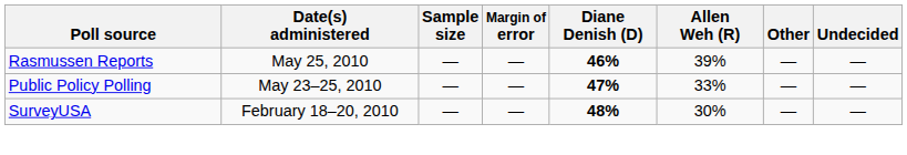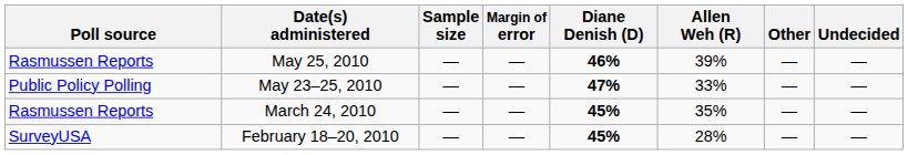+ row: Rasmussen Reports | March 24, 2010 | — | — | 45% | 35% | — | —
February 18–20, 2010 | Diane Denish (D): 48% -> 45%
February 18–20, 2010 | Allen Weh (R): 30% -> 28%
